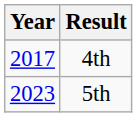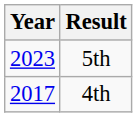rows swapped: 4th <-> 5th
